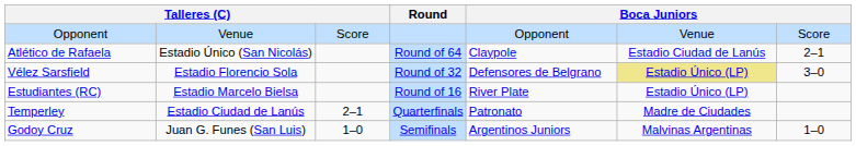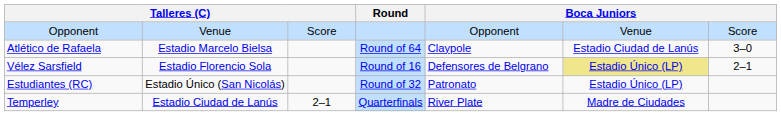Atlético de Rafaela | column 2: Estadio Único (San Nicolás) -> Estadio Marcelo Bielsa
Atlético de Rafaela | column 7: 2–1 -> 3–0
Vélez Sarsfield | Round: Round of 32 -> Round of 16
Vélez Sarsfield | column 7: 3–0 -> 2–1
Estudiantes (RC) | column 2: Estadio Marcelo Bielsa -> Estadio Único (San Nicolás)
Estudiantes (RC) | Round: Round of 16 -> Round of 32
Estudiantes (RC) | column 5: River Plate -> Patronato
Temperley | column 5: Patronato -> River Plate
- row: Godoy Cruz | Juan G. Funes (San Luis) | 1–0 | Semifinals | Argentinos Juniors | Malvinas Argentinas | 1–0
